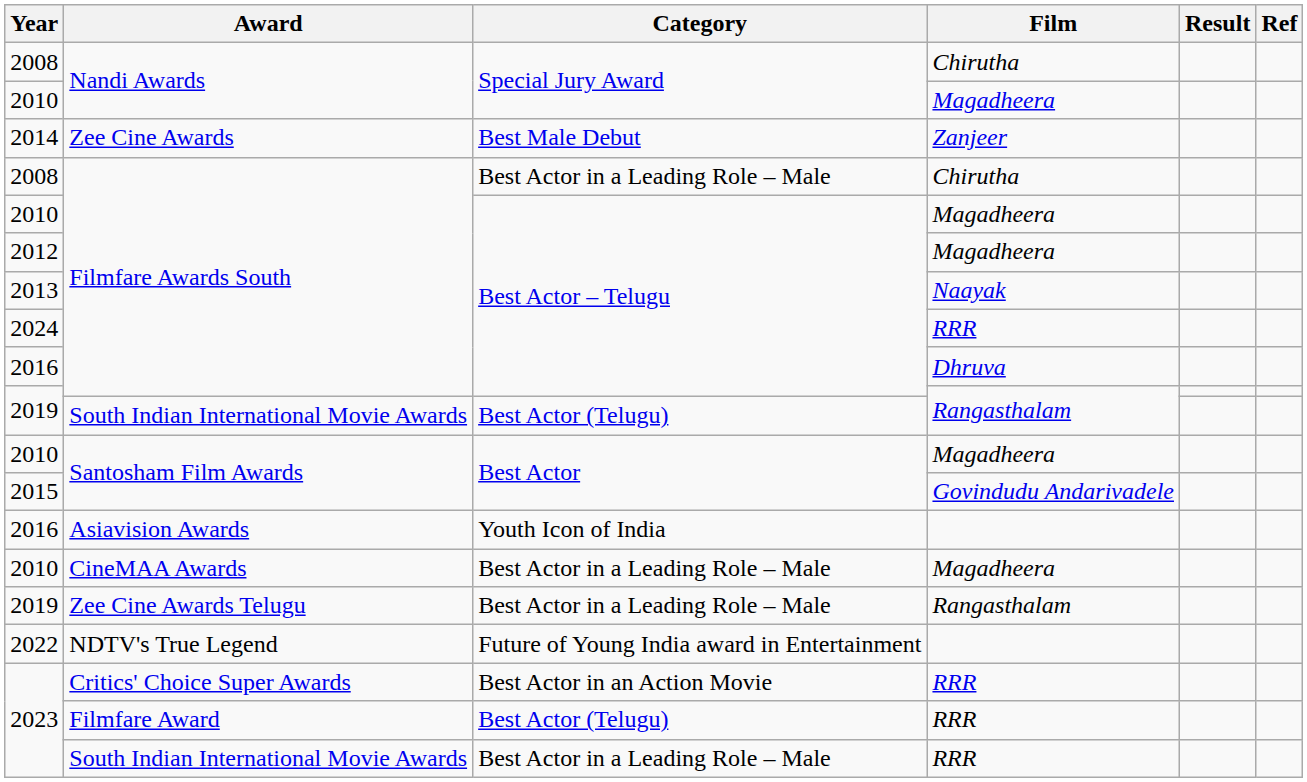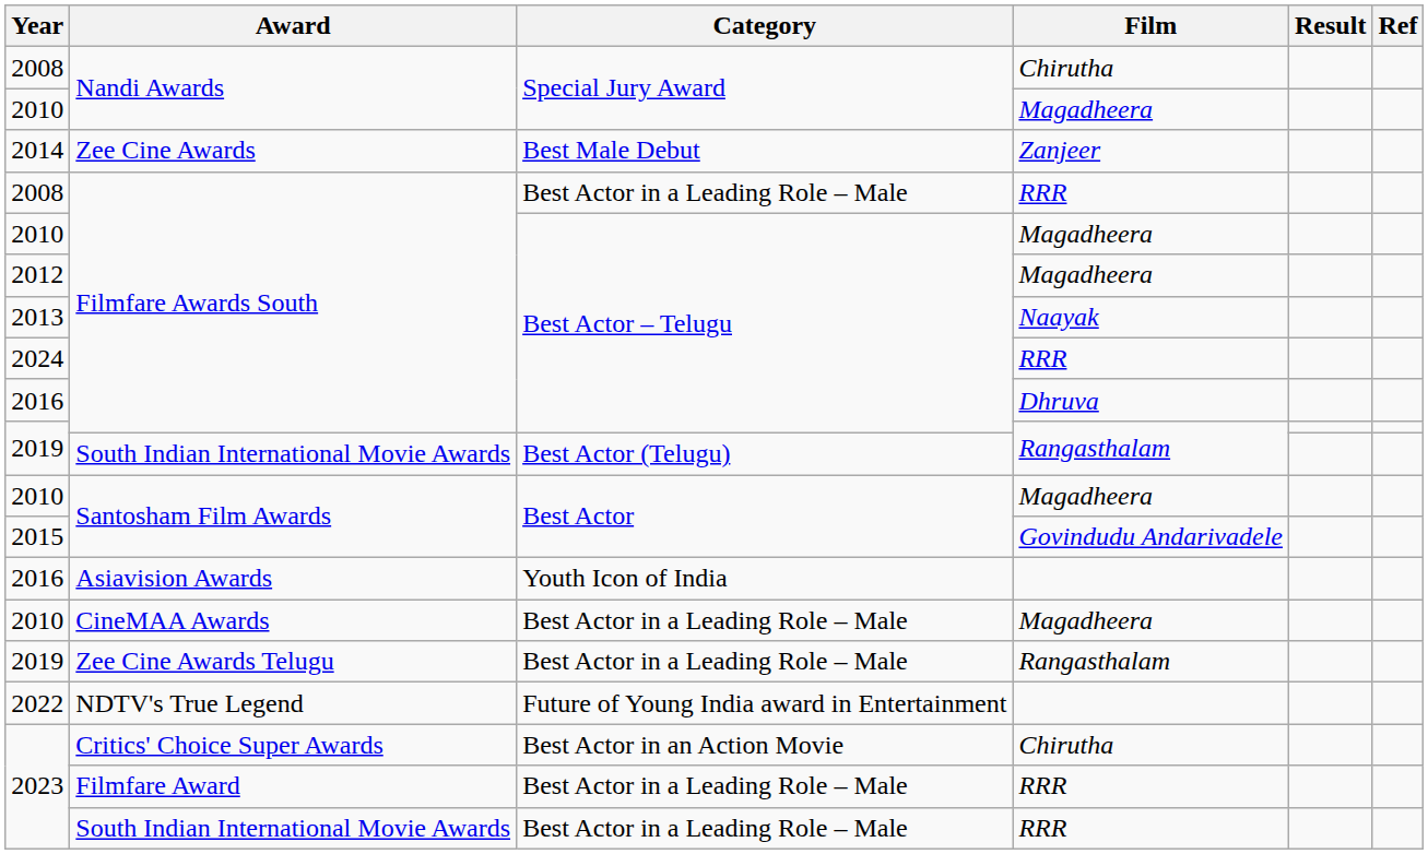2008 / Filmfare Awards South | Film: Chirutha -> RRR
2023 / Critics' Choice Super Awards | Film: RRR -> Chirutha
2023 / Filmfare Award | Category: Best Actor (Telugu) -> Best Actor in a Leading Role – Male
